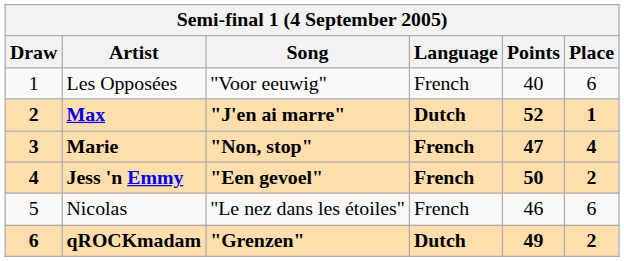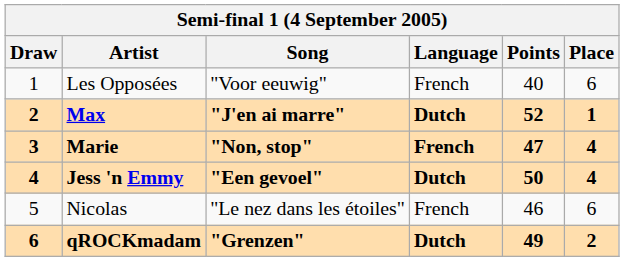Jess 'n Emmy | Language: French -> Dutch
Jess 'n Emmy | Place: 2 -> 4
